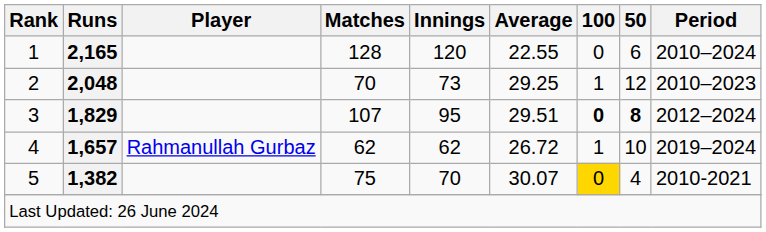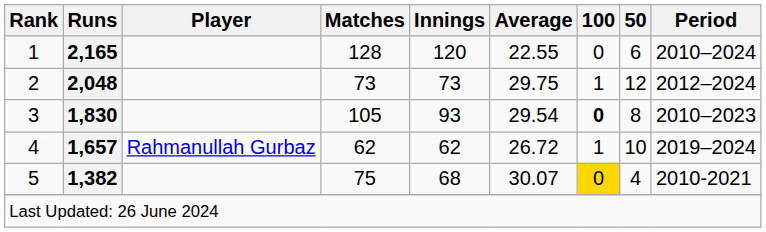2 | Matches: 70 -> 73
2 | Average: 29.25 -> 29.75
2 | Period: 2010–2023 -> 2012–2024
3 | Runs: 1,829 -> 1,830
3 | Matches: 107 -> 105
3 | Innings: 95 -> 93
3 | Average: 29.51 -> 29.54
3 | 50: bold -> normal
3 | Period: 2012–2024 -> 2010–2023
5 | Innings: 70 -> 68
